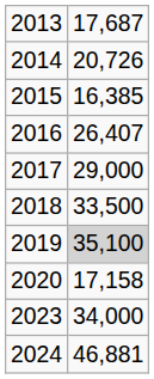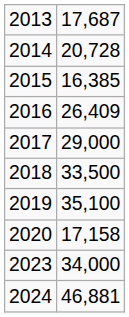2014 | column 2: 20,726 -> 20,728
2016 | column 2: 26,407 -> 26,409
2019 | column 2: lightgrey background -> no background
